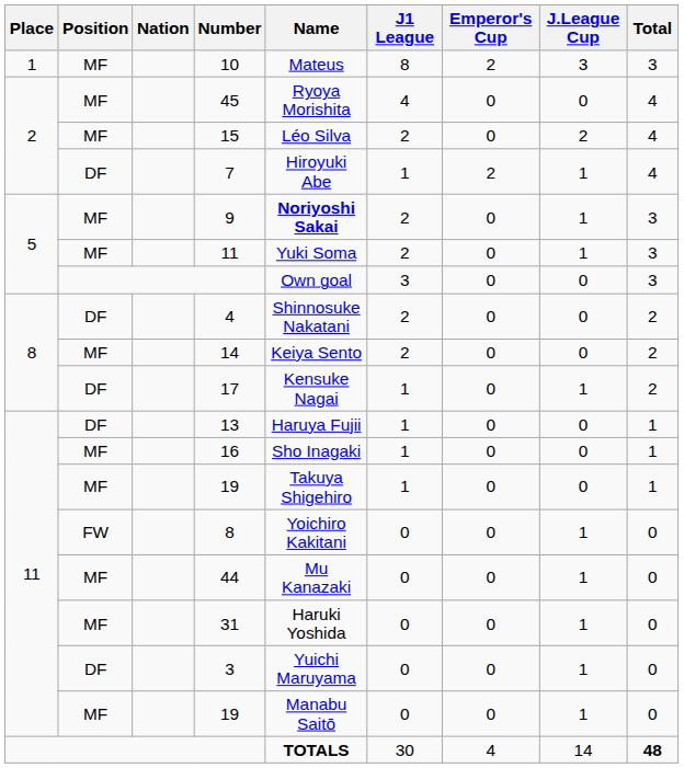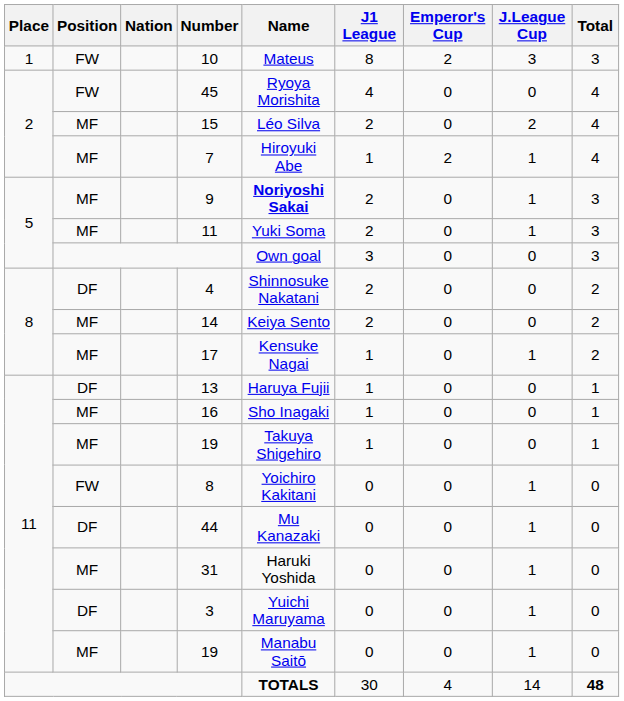10 | Position: MF -> FW
45 | Position: MF -> FW
7 | Position: DF -> MF
17 | Position: DF -> MF
44 | Position: MF -> DF
